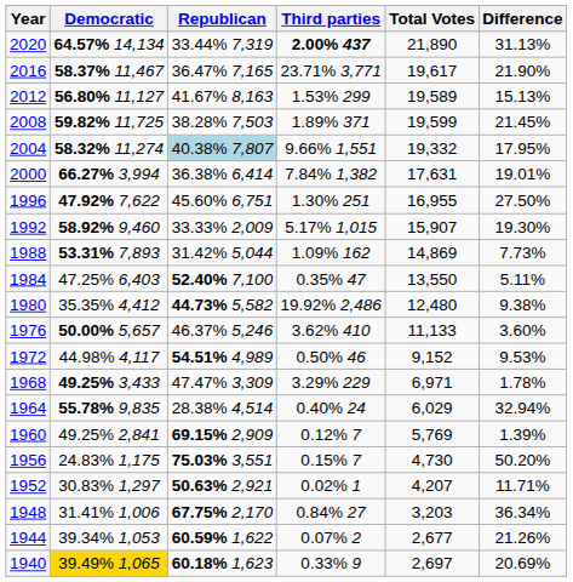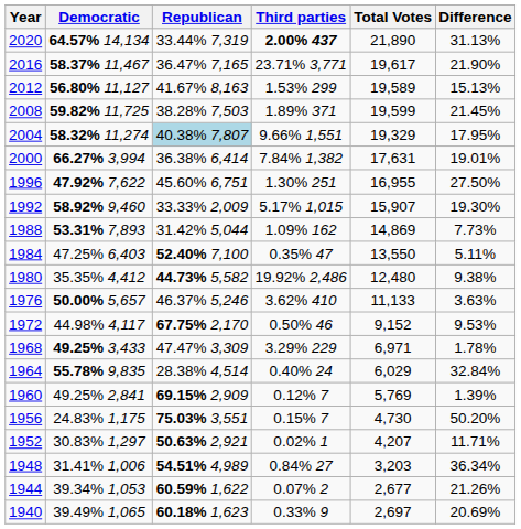2004 | Total Votes: 19,332 -> 19,329
1976 | Difference: 3.60% -> 3.63%
1972 | Republican: 54.51% 4,989 -> 67.75% 2,170
1964 | Difference: 32.94% -> 32.84%
1948 | Republican: 67.75% 2,170 -> 54.51% 4,989
1940 | Democratic: gold background -> no background
